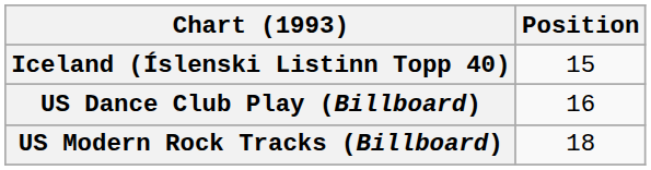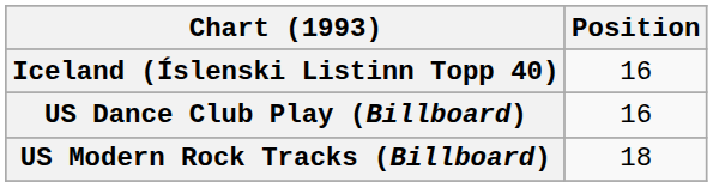Iceland (Íslenski Listinn Topp 40) | Position: 15 -> 16
